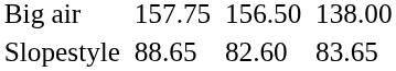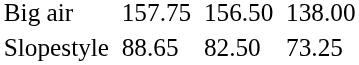Slopestyle | column 5: 82.60 -> 82.50
Slopestyle | column 7: 83.65 -> 73.25
